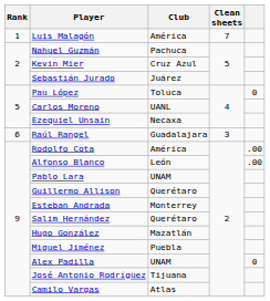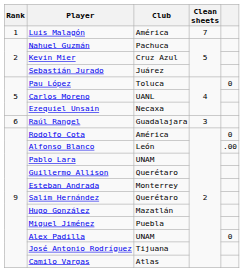Rodolfo Cota | column 5: .00 -> 0
